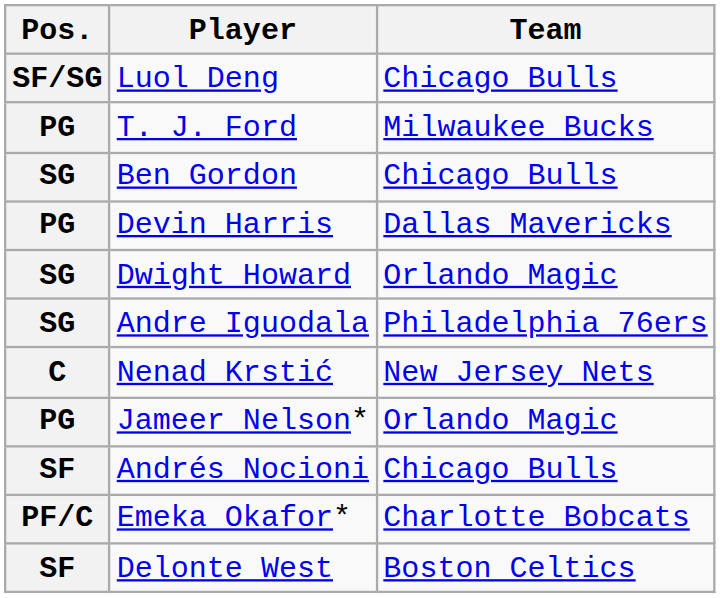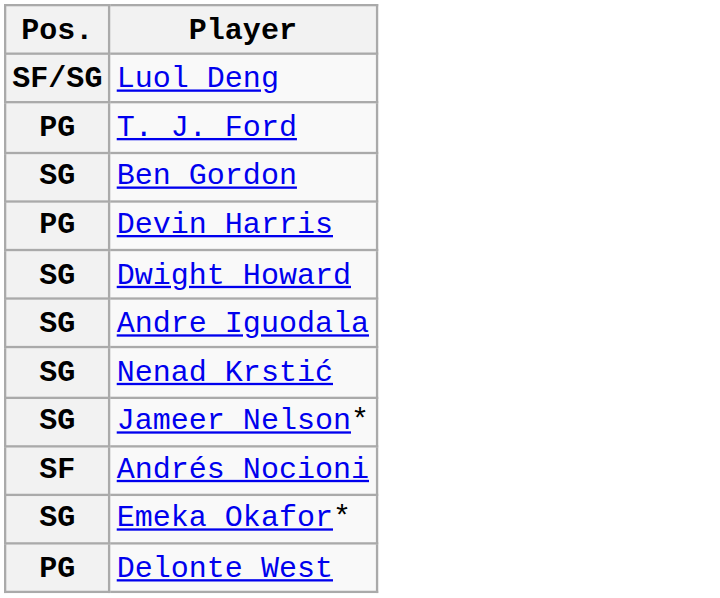- column: Team | Chicago Bulls | Milwaukee Bucks | Chicago Bulls | Dallas Mavericks | Orlando Magic | Philadelphia 76ers | New Jersey Nets | Orlando Magic | Chicago Bulls | Charlotte Bobcats | Boston Celtics
Nenad Krstić | Pos.: C -> SG
Jameer Nelson* | Pos.: PG -> SG
Emeka Okafor* | Pos.: PF/C -> SG
Delonte West | Pos.: SF -> PG
